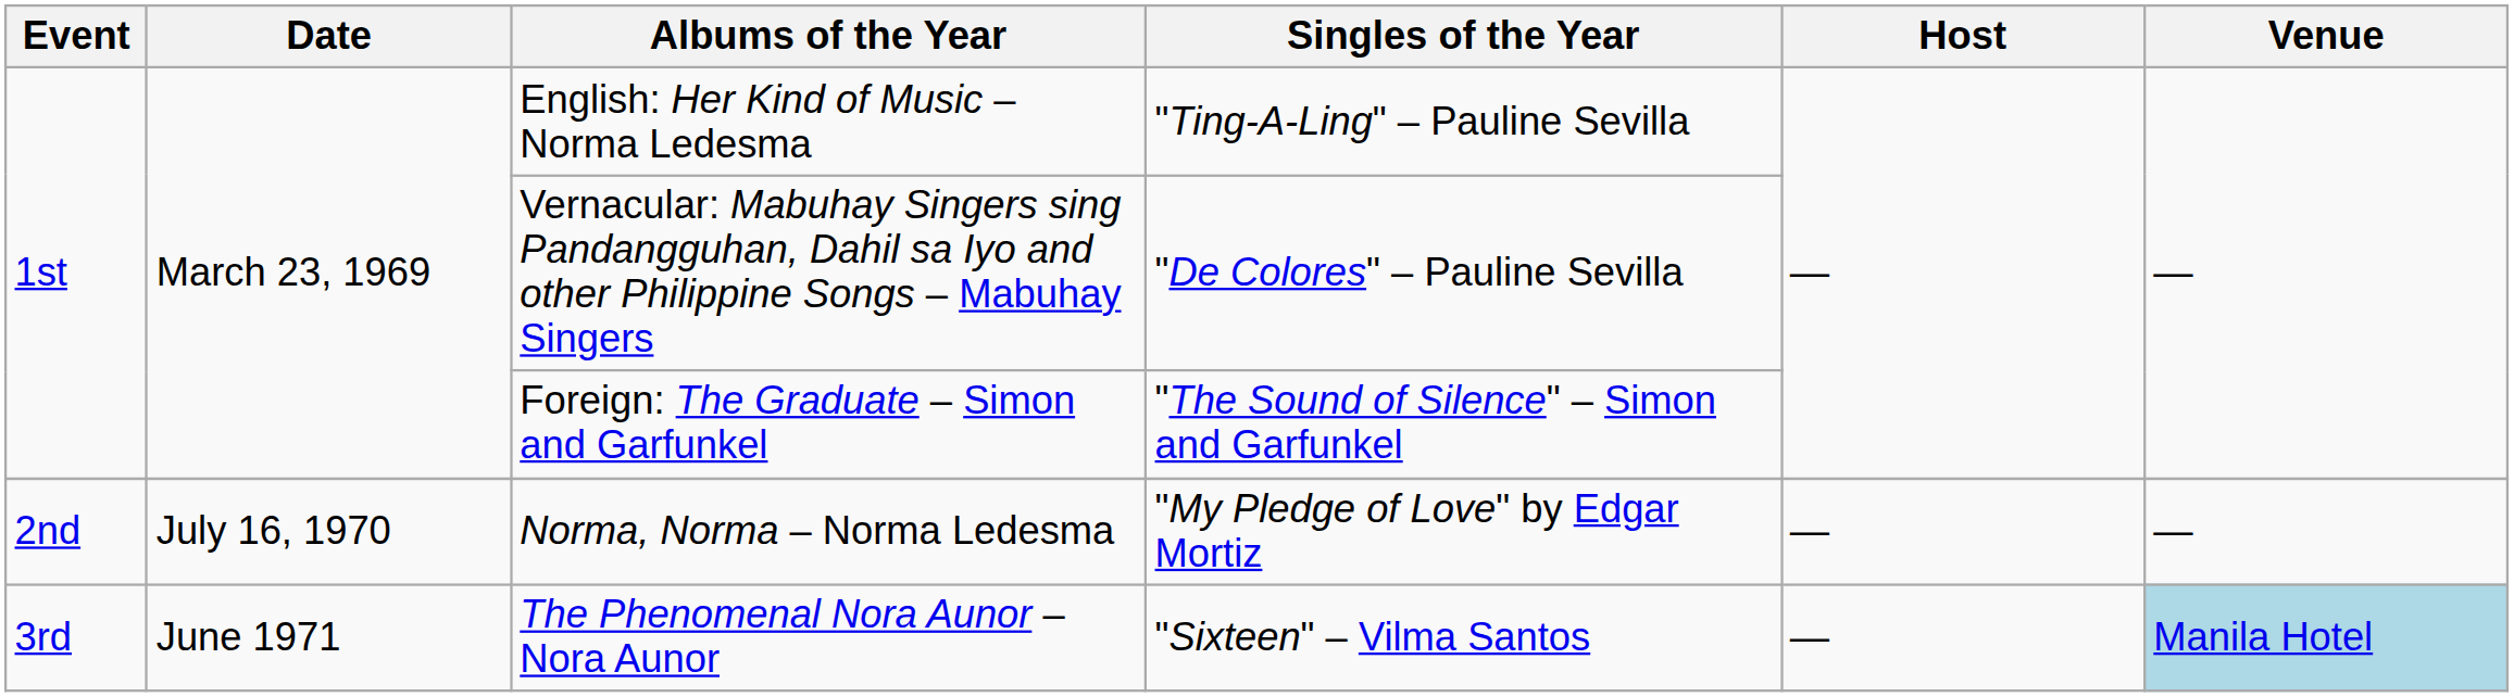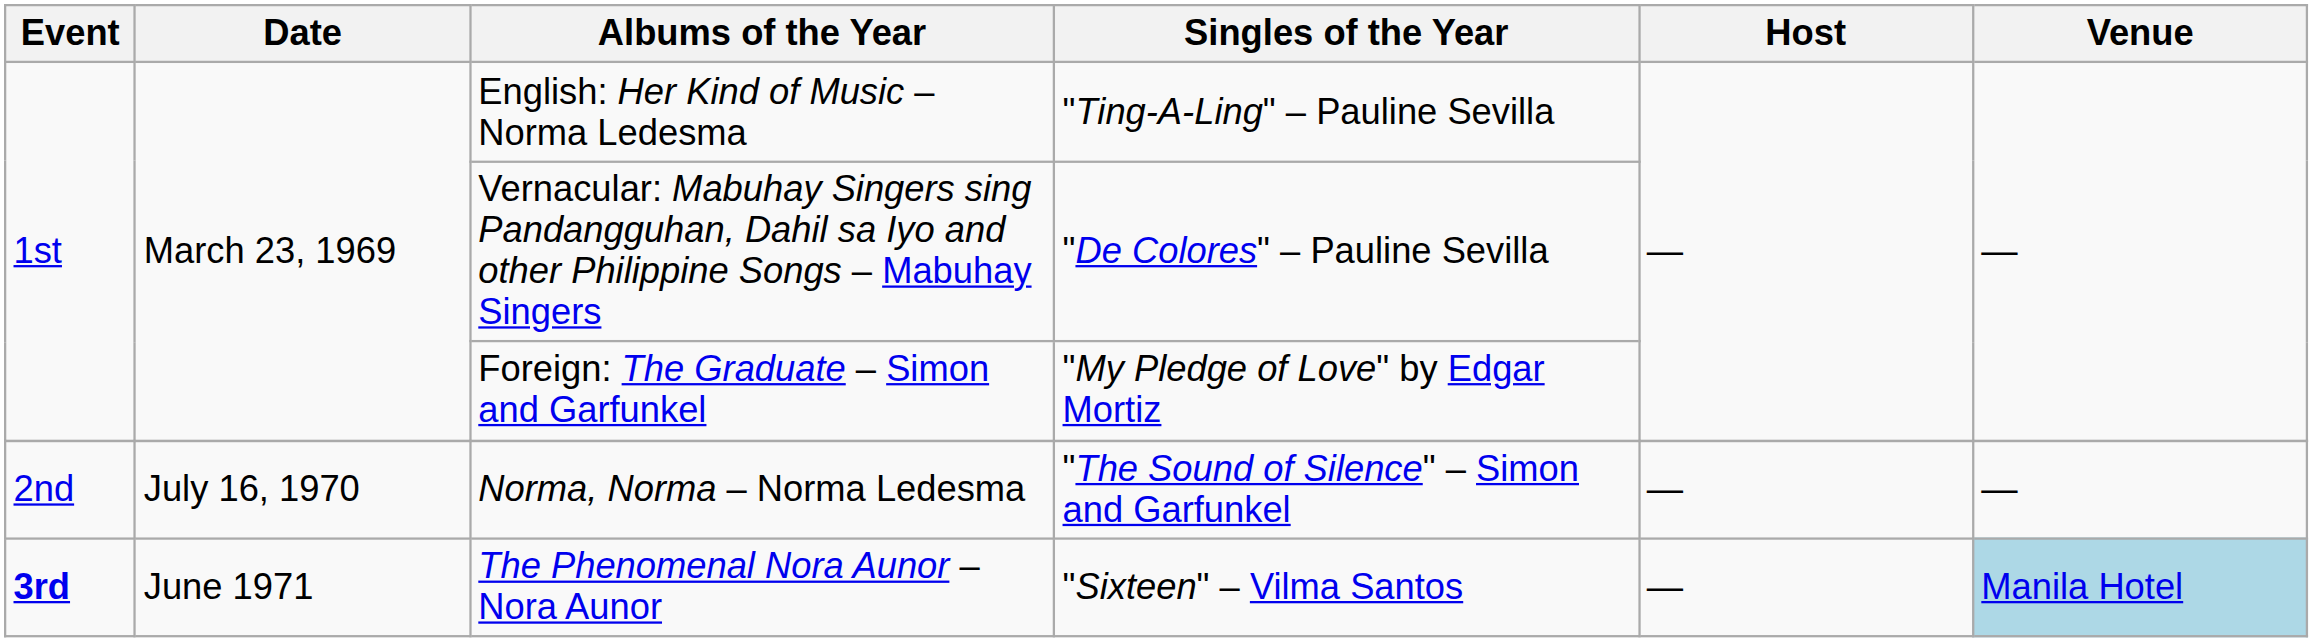Foreign: The Graduate – Simon and Garfunkel | Singles of the Year: "The Sound of Silence" – Simon and Garfunkel -> "My Pledge of Love" by Edgar Mortiz
Norma, Norma – Norma Ledesma | Singles of the Year: "My Pledge of Love" by Edgar Mortiz -> "The Sound of Silence" – Simon and Garfunkel
The Phenomenal Nora Aunor – Nora Aunor | Event: normal -> bold
